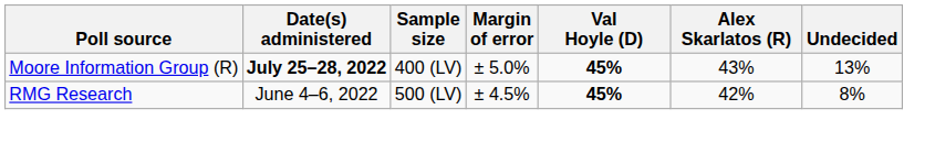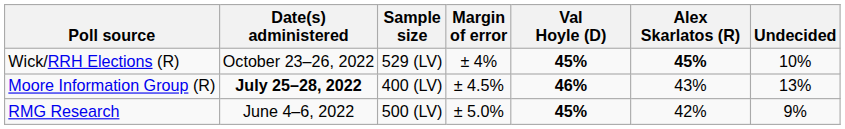+ row: Wick/RRH Elections (R) | October 23–26, 2022 | 529 (LV) | ± 4% | 45% | 45% | 10%
Moore Information Group (R) | Margin of error: ± 5.0% -> ± 4.5%
Moore Information Group (R) | Val Hoyle (D): 45% -> 46%
RMG Research | Margin of error: ± 4.5% -> ± 5.0%
RMG Research | Undecided: 8% -> 9%
